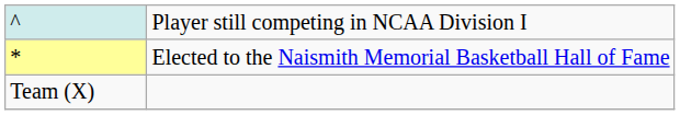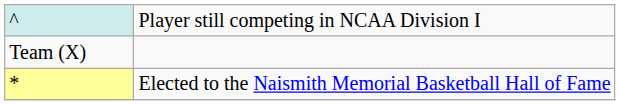rows swapped: * <-> Team (X)
